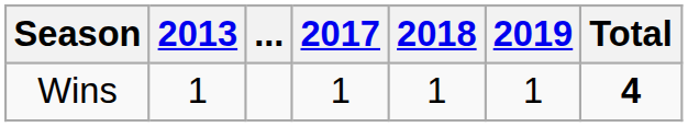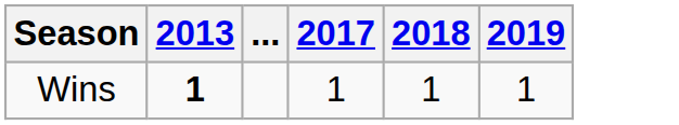- column: Total | 4
Wins | 2013: normal -> bold
